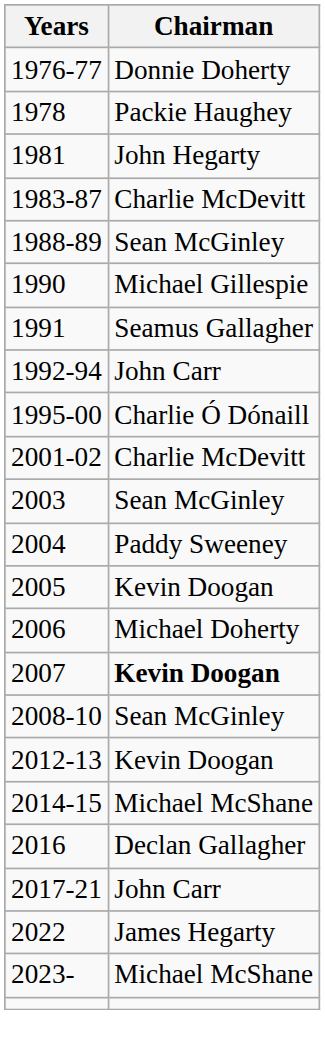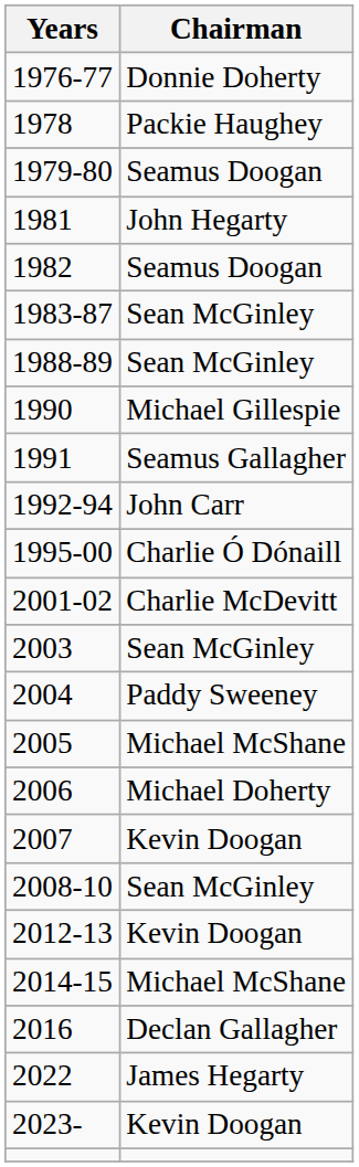+ row: 1979-80 | Seamus Doogan
+ row: 1982 | Seamus Doogan
1983-87 | Chairman: Charlie McDevitt -> Sean McGinley
2005 | Chairman: Kevin Doogan -> Michael McShane
2007 | Chairman: bold -> normal
- row: 2017-21 | John Carr
2023- | Chairman: Michael McShane -> Kevin Doogan
